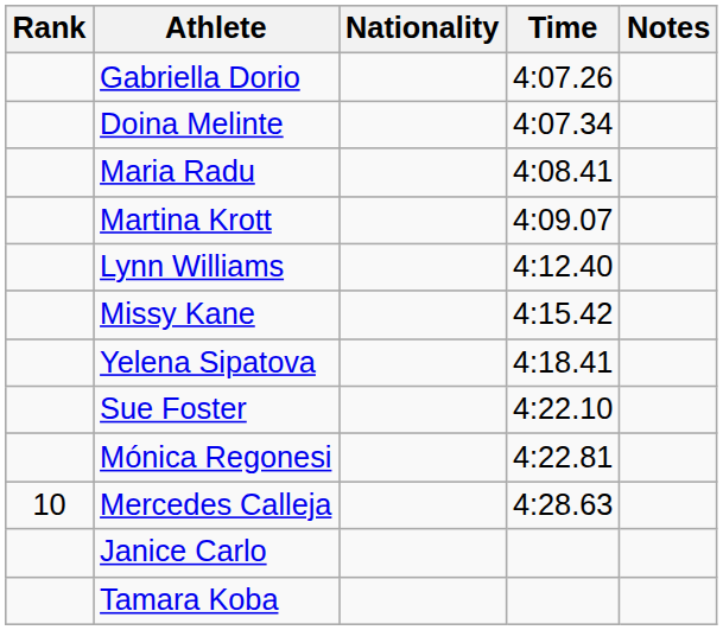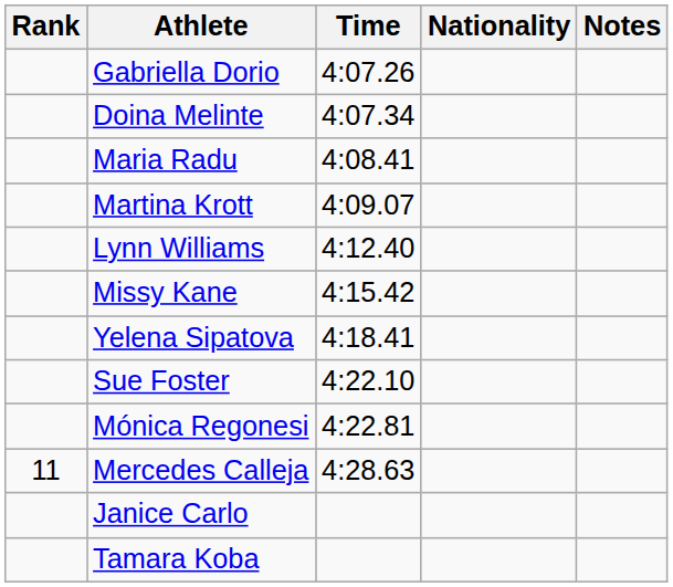columns swapped: Nationality <-> Time
Mercedes Calleja | Rank: 10 -> 11
